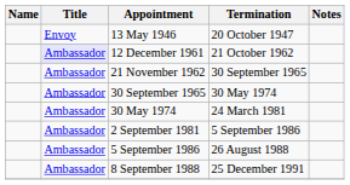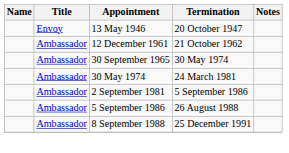12 December 1961 | Title: lavender background -> no background
- row: Ambassador | 21 November 1962 | 30 September 1965
